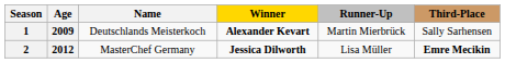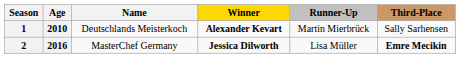1 | Age: 2009 -> 2010
2 | Age: 2012 -> 2016
